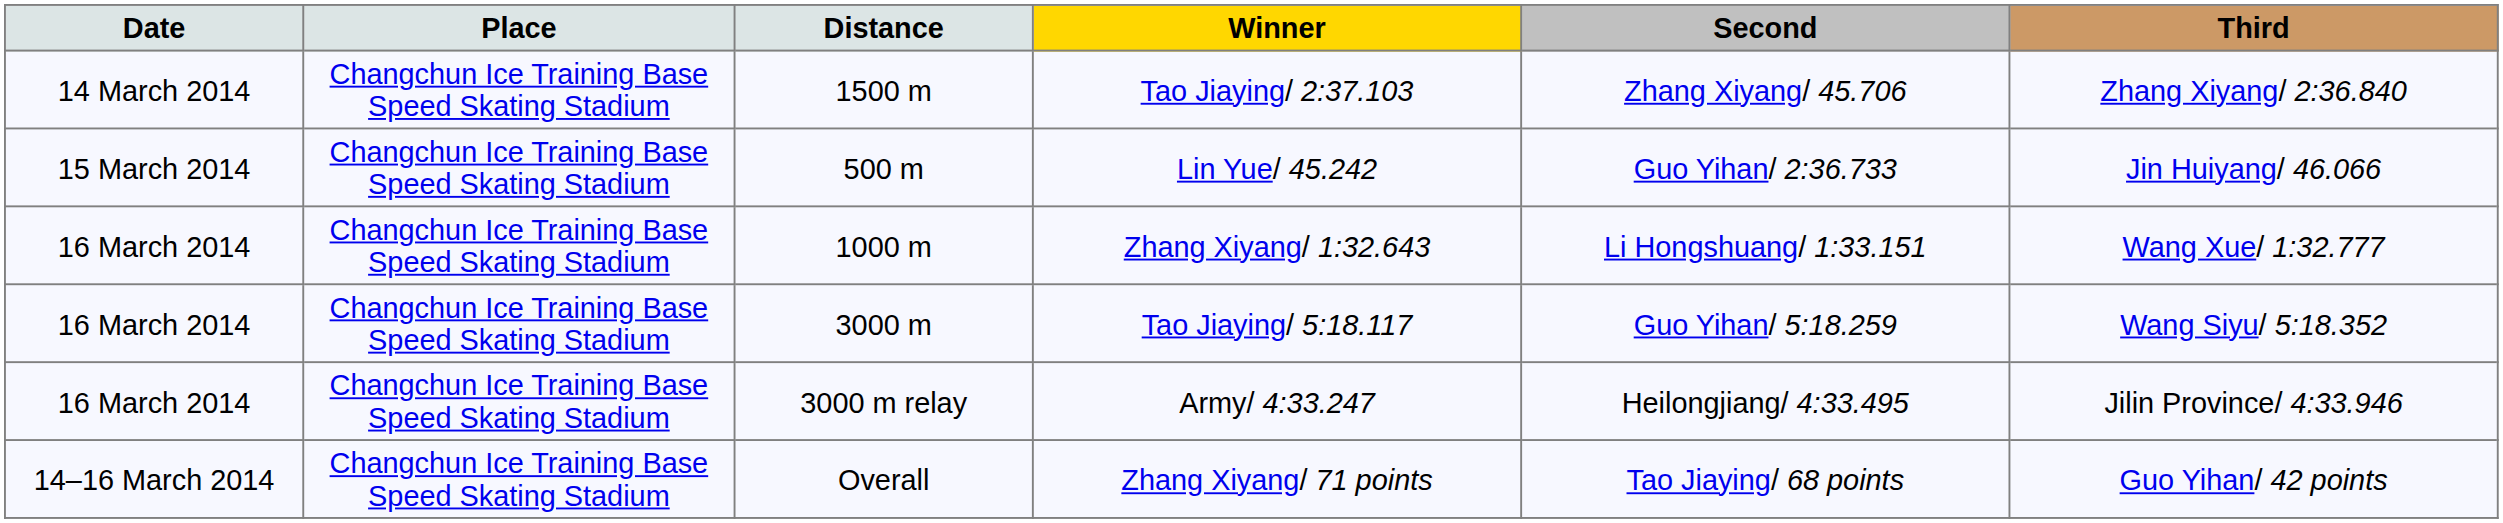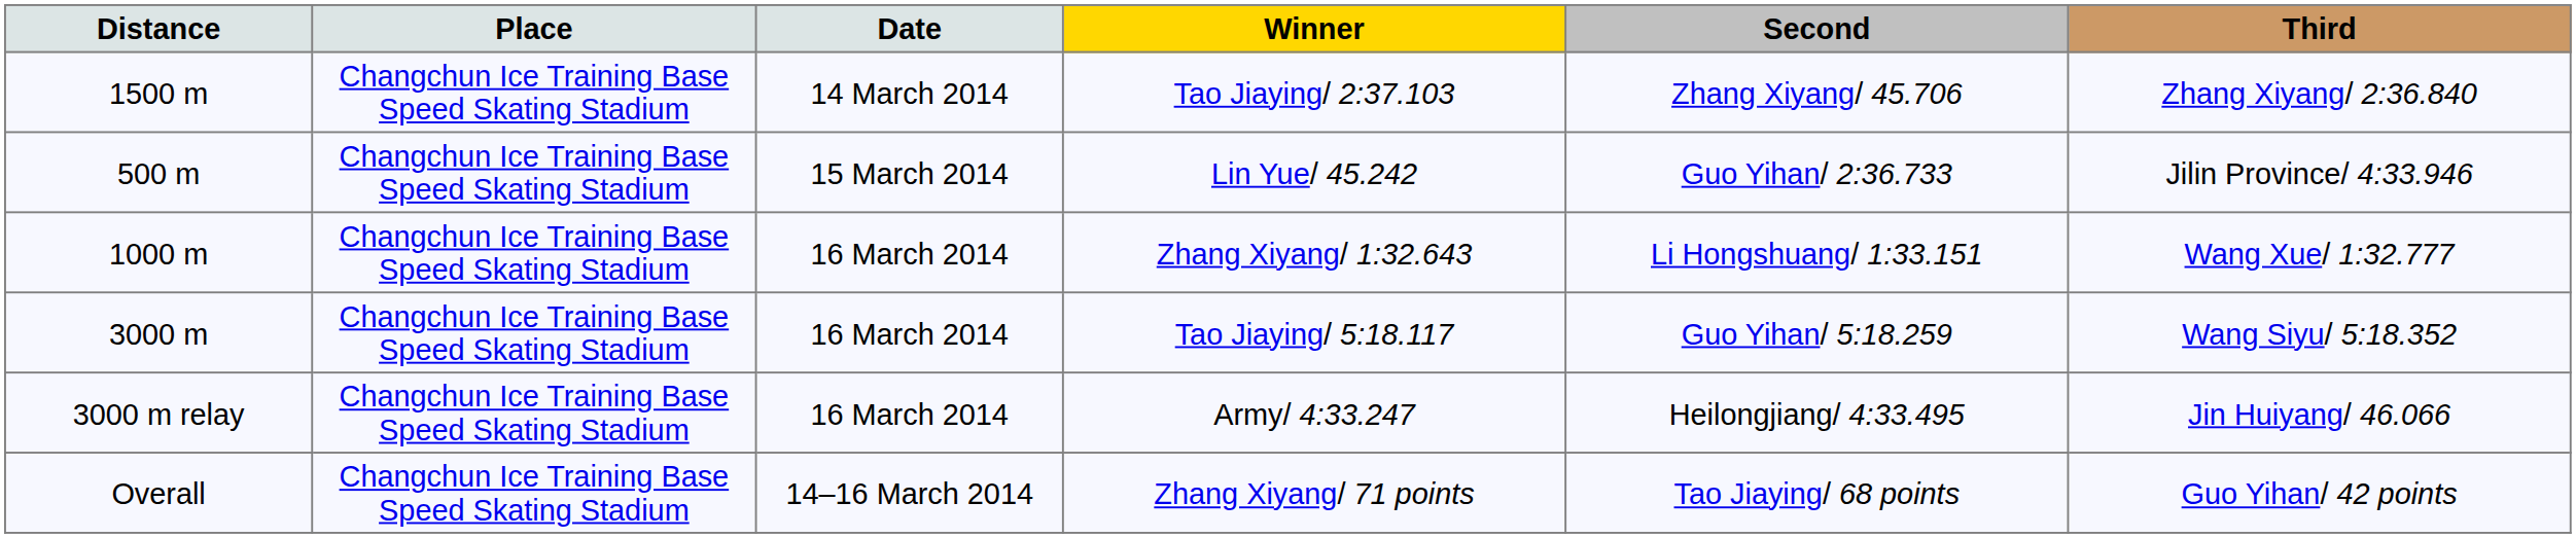columns swapped: Date <-> Distance
Lin Yue/ 45.242 | Third: Jin Huiyang/ 46.066 -> Jilin Province/ 4:33.946
Army/ 4:33.247 | Third: Jilin Province/ 4:33.946 -> Jin Huiyang/ 46.066
